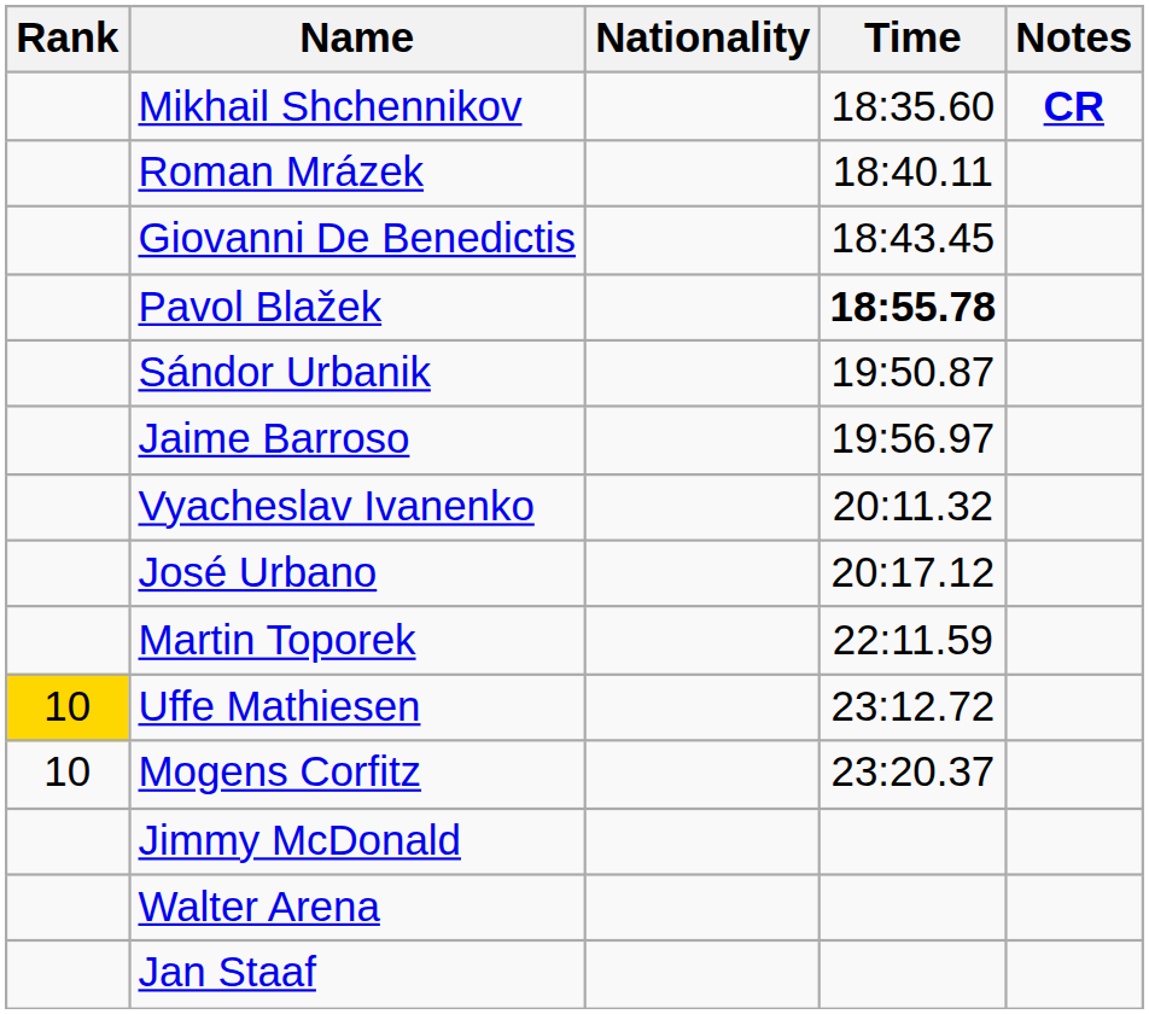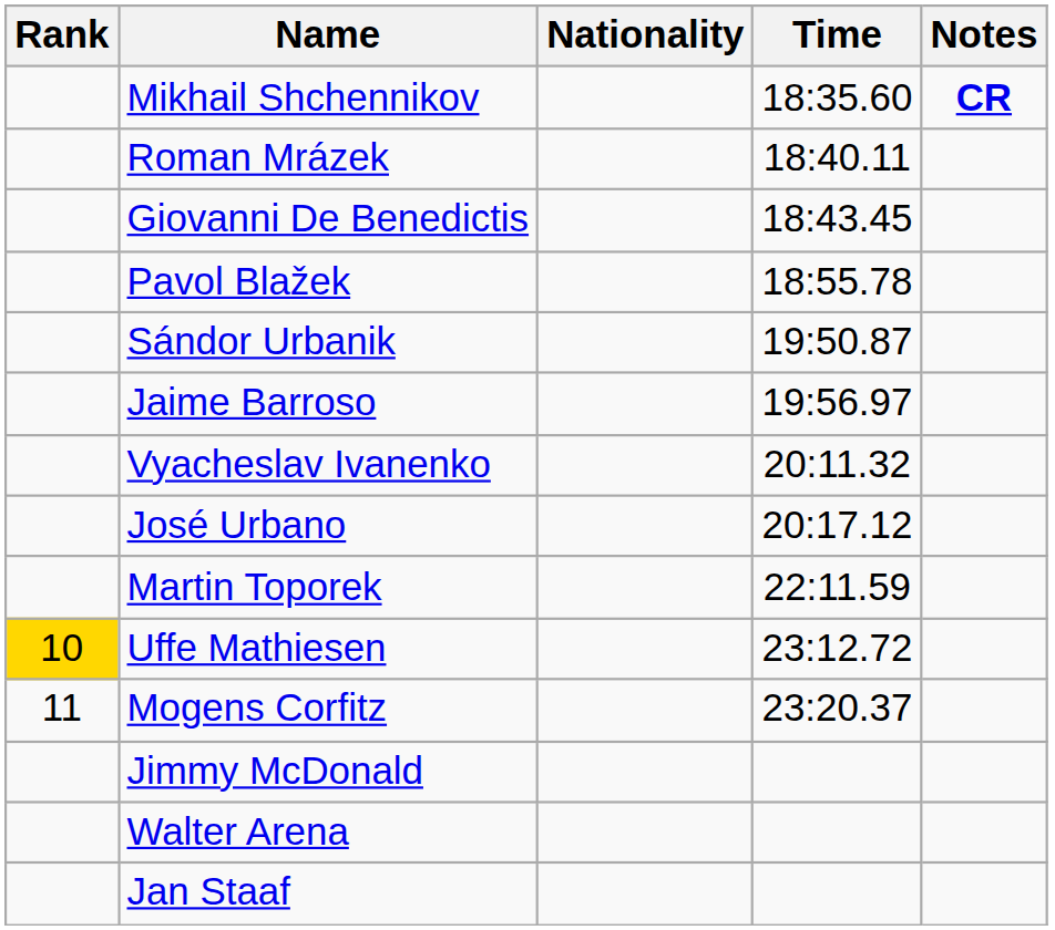Pavol Blažek | Time: bold -> normal
Mogens Corfitz | Rank: 10 -> 11
